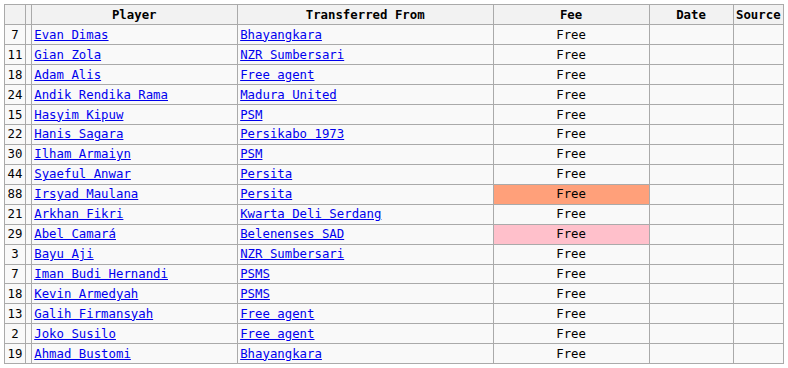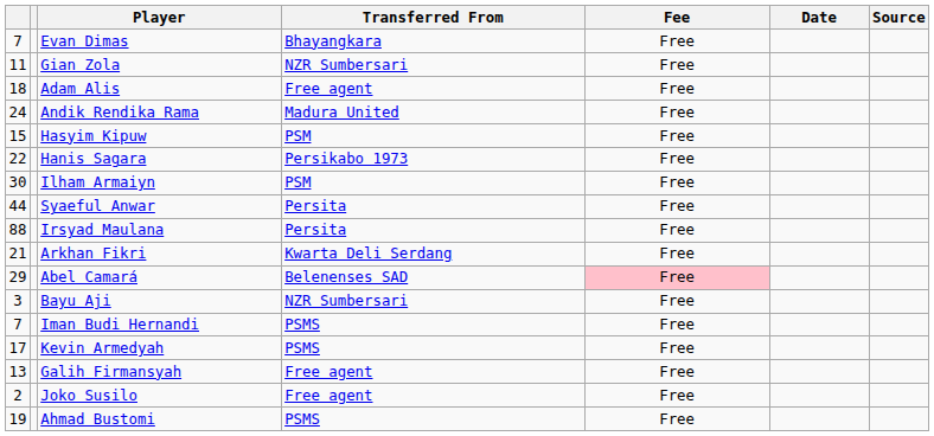Irsyad Maulana | Fee: lightsalmon background -> no background
Kevin Armedyah | column 1: 18 -> 17
Ahmad Bustomi | Transferred From: Bhayangkara -> PSMS
